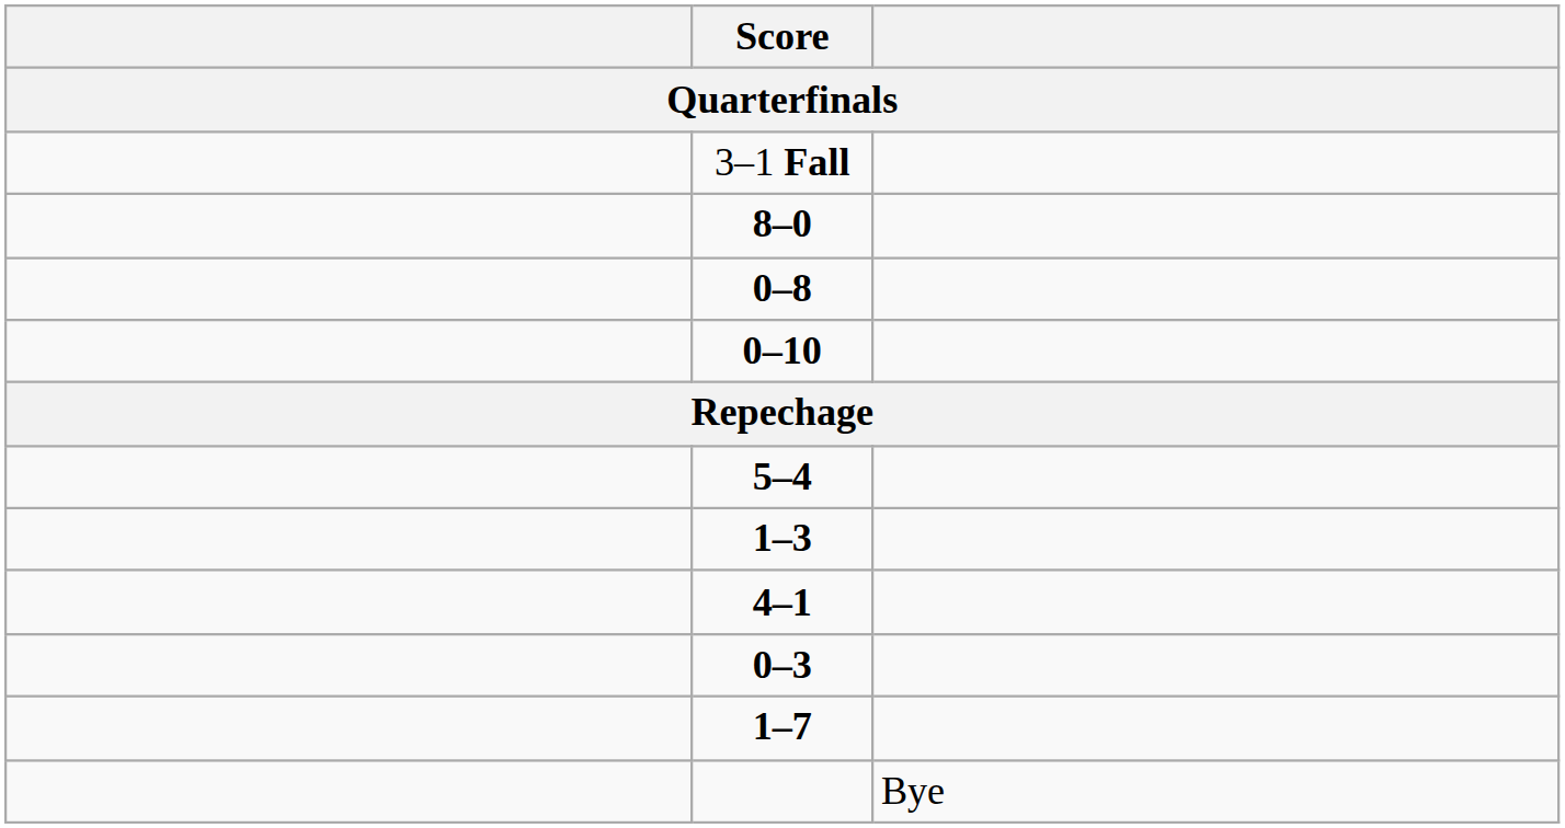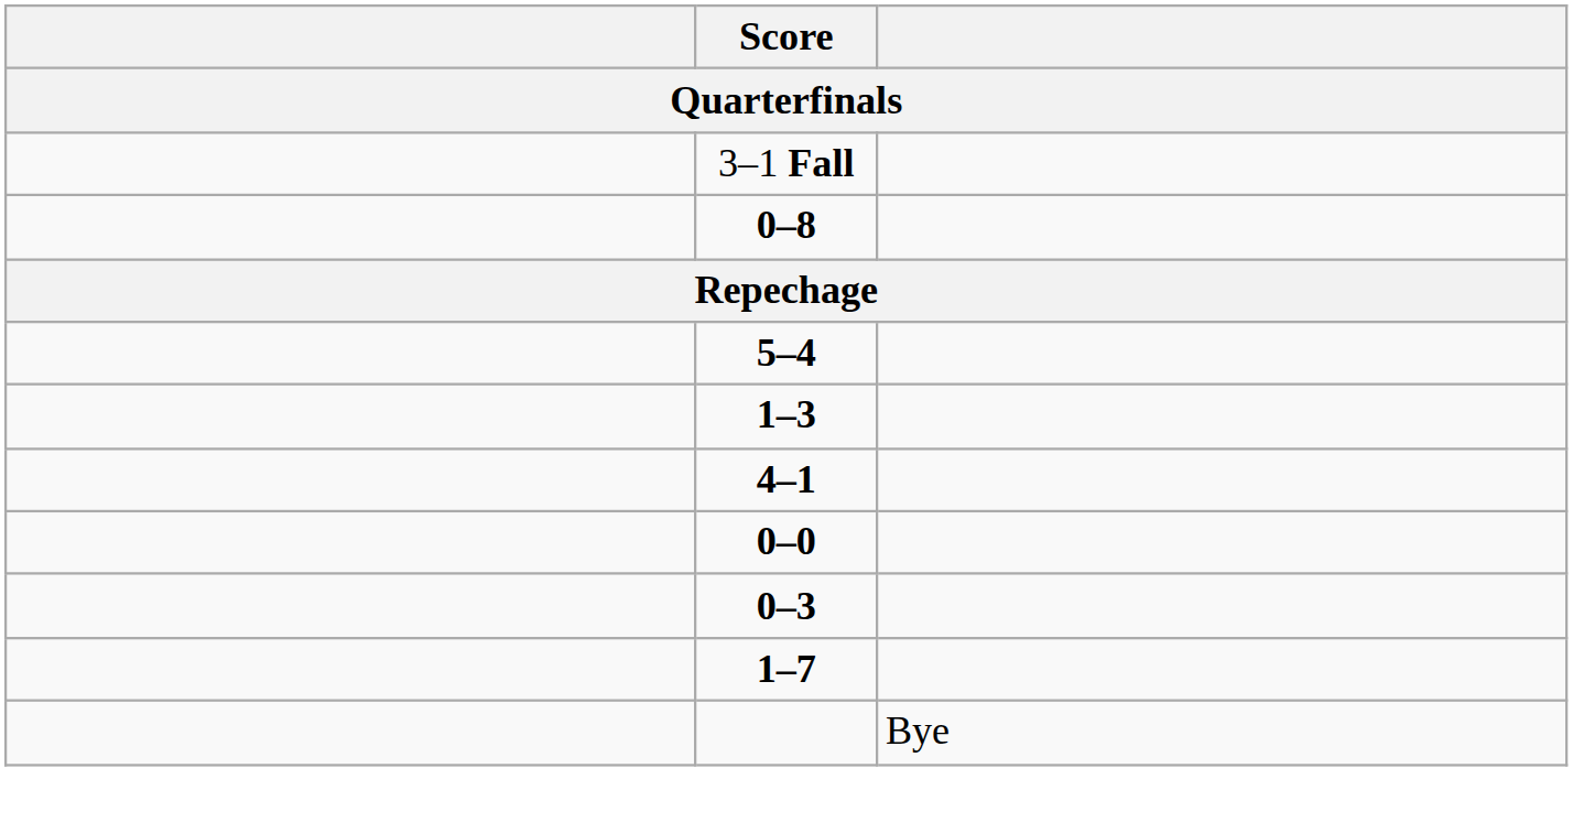- row: 8–0
- row: 0–10
+ row: 0–0
